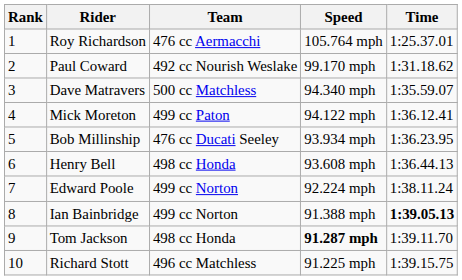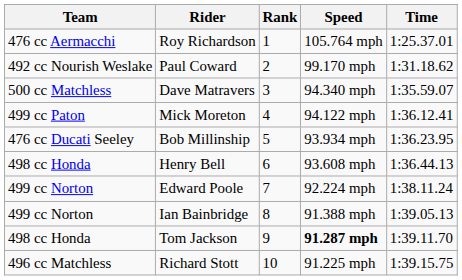columns swapped: Rank <-> Team
Ian Bainbridge | Time: bold -> normal
